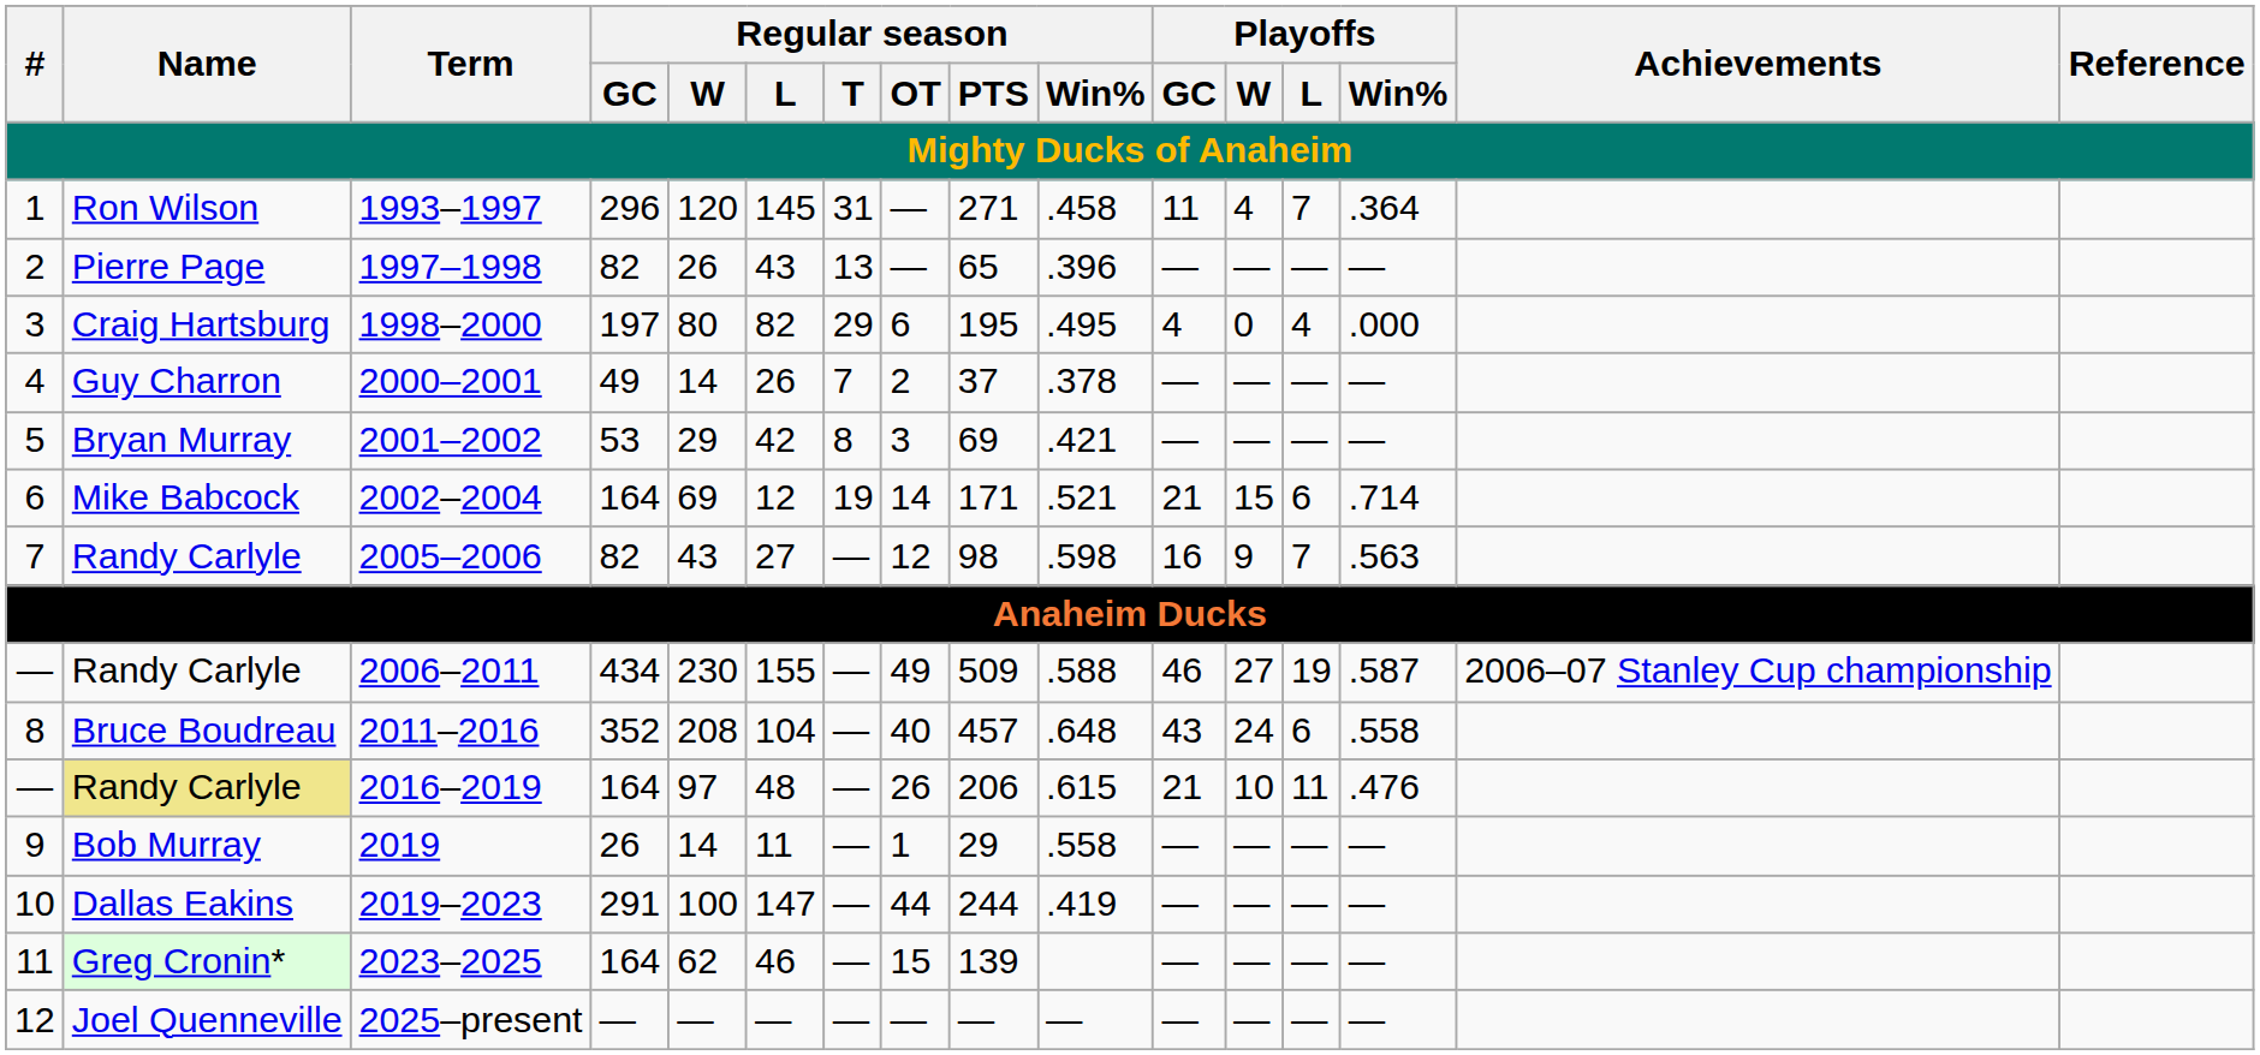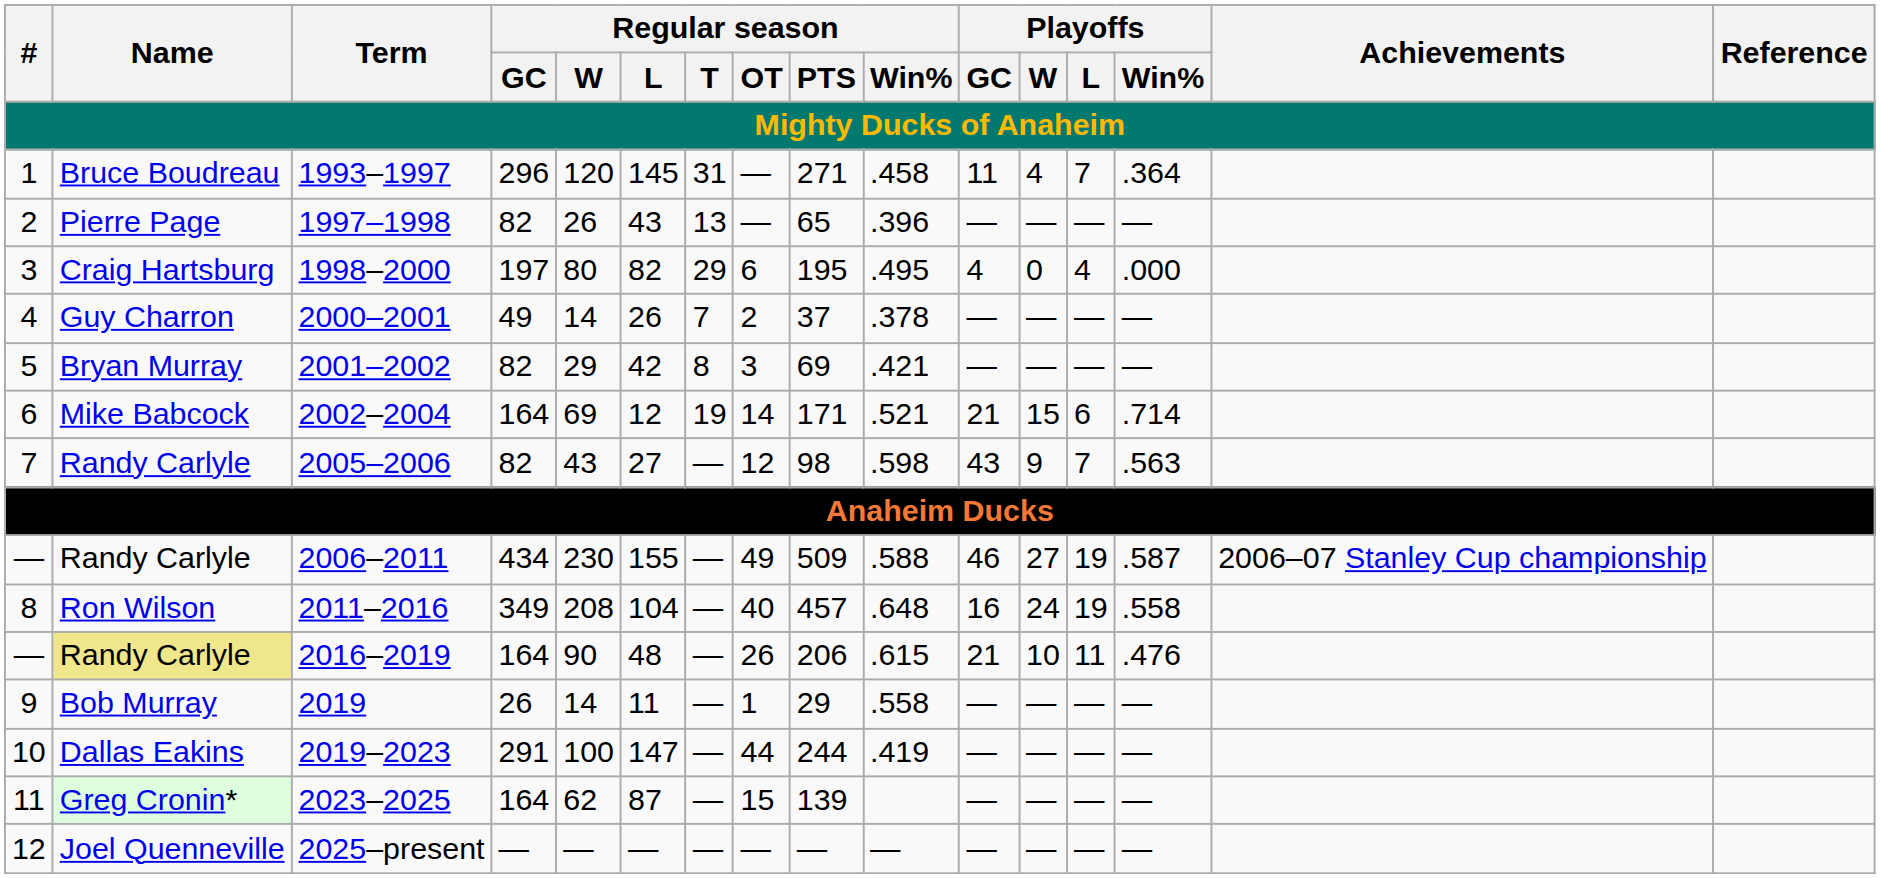1993–1997 | Name: Ron Wilson -> Bruce Boudreau
2001–2002 | Regular season / GC: 53 -> 82
2005–2006 | Playoffs / GC: 16 -> 43
2011–2016 | Name: Bruce Boudreau -> Ron Wilson
2011–2016 | Regular season / GC: 352 -> 349
2011–2016 | Playoffs / GC: 43 -> 16
2011–2016 | Playoffs / L: 6 -> 19
2016–2019 | Regular season / W: 97 -> 90
2023–2025 | Regular season / L: 46 -> 87
